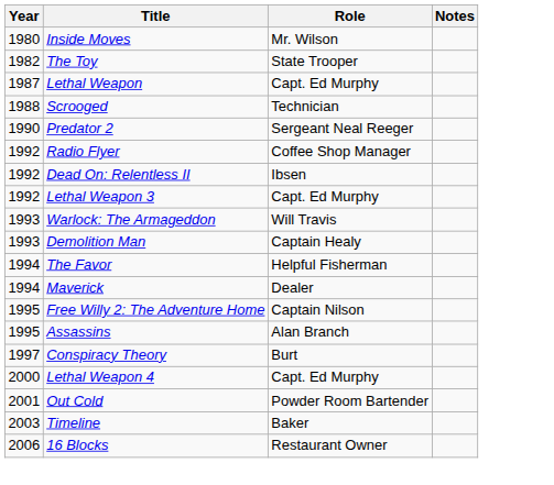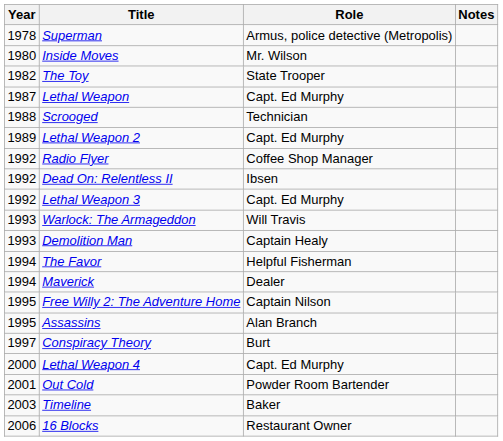+ row: 1978 | Superman | Armus, police detective (Metropolis)
+ row: 1989 | Lethal Weapon 2 | Capt. Ed Murphy
- row: 1990 | Predator 2 | Sergeant Neal Reeger
